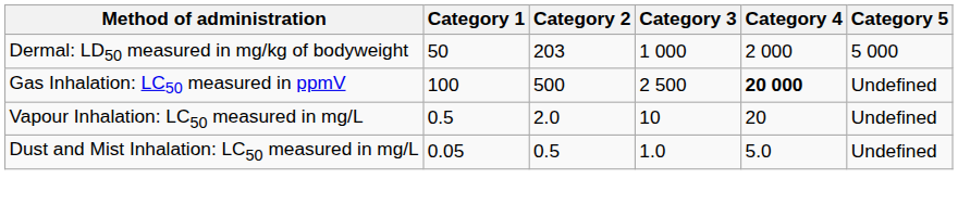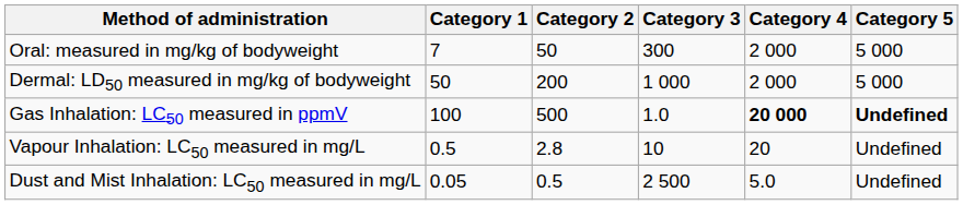+ row: Oral: measured in mg/kg of bodyweight | 7 | 50 | 300 | 2 000 | 5 000
Dermal: LD50 measured in mg/kg of bodyweight | Category 2: 203 -> 200
Gas Inhalation: LC50 measured in ppmV | Category 3: 2 500 -> 1.0
Gas Inhalation: LC50 measured in ppmV | Category 5: normal -> bold
Vapour Inhalation: LC50 measured in mg/L | Category 2: 2.0 -> 2.8
Dust and Mist Inhalation: LC50 measured in mg/L | Category 3: 1.0 -> 2 500
